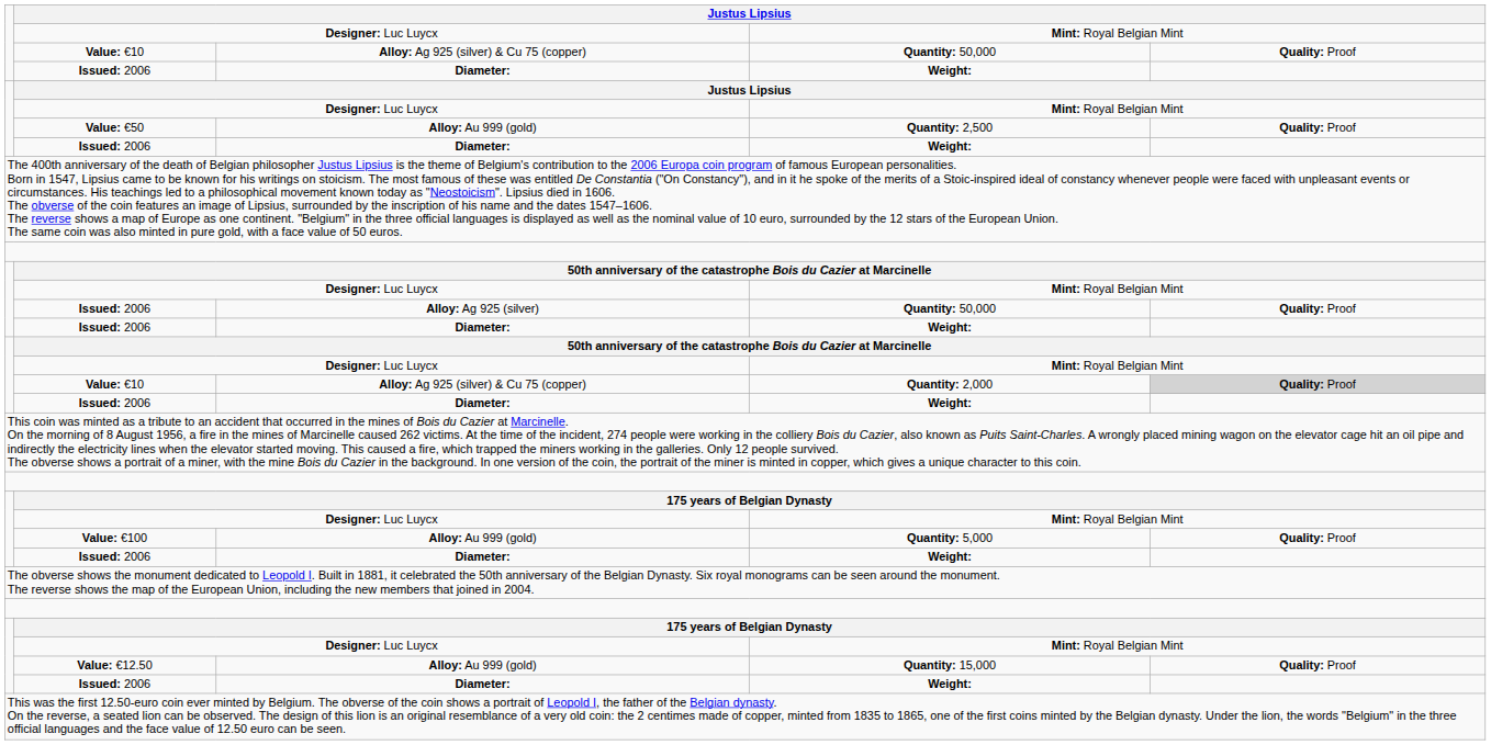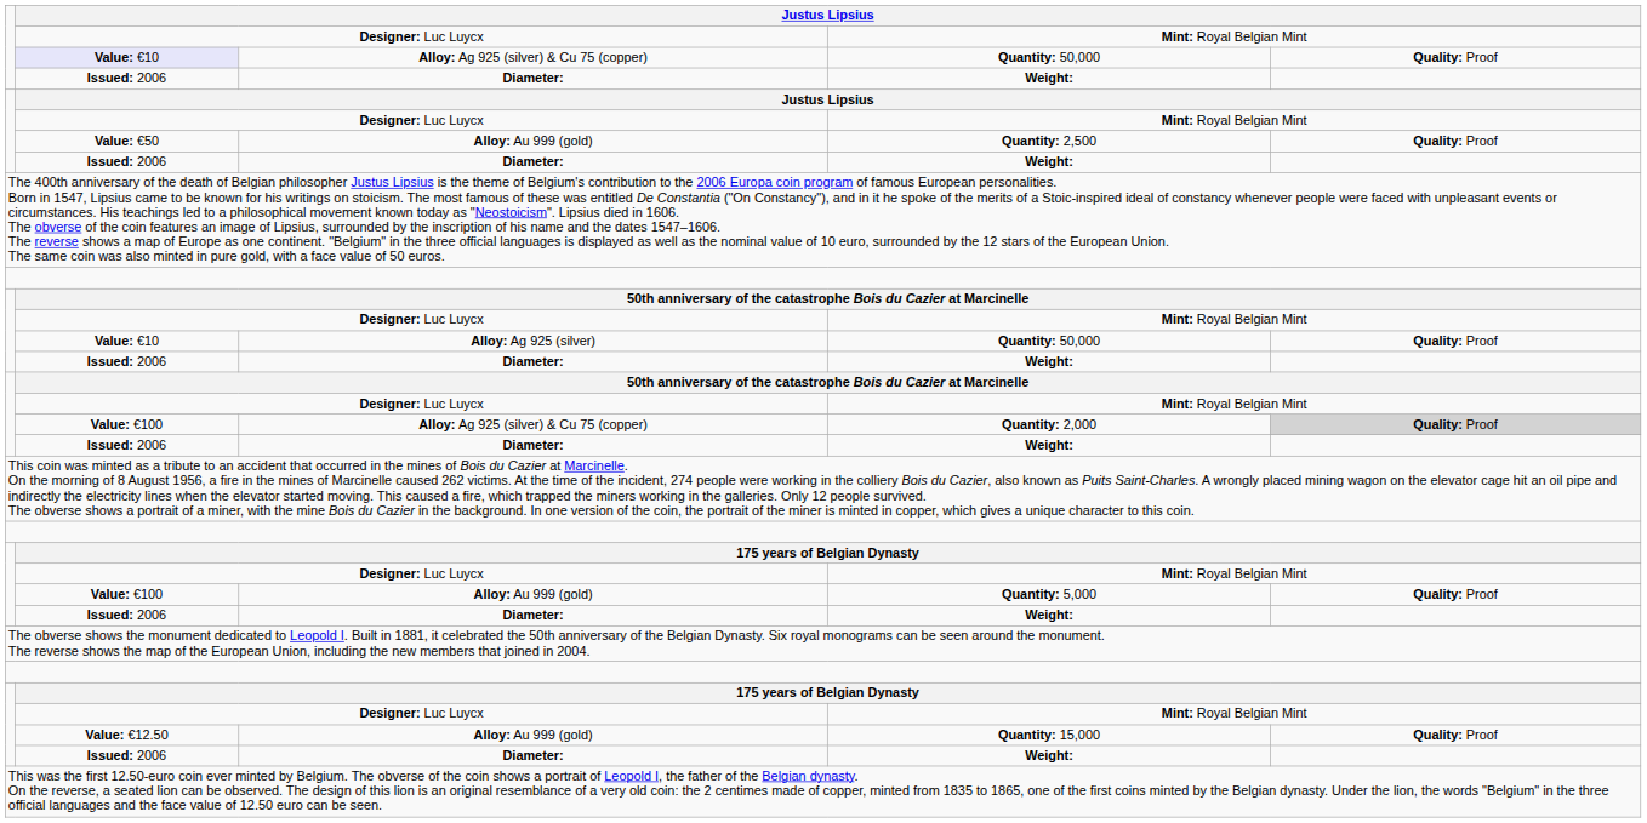Alloy: Ag 925 (silver) & Cu 75 (copper) / Quantity: 50,000 | column 2: no background -> lavender background
Alloy: Ag 925 (silver) / Quantity: 50,000 | column 2: Issued: 2006 -> Value: €10
Quantity: 2,000 | column 2: Value: €10 -> Value: €100
